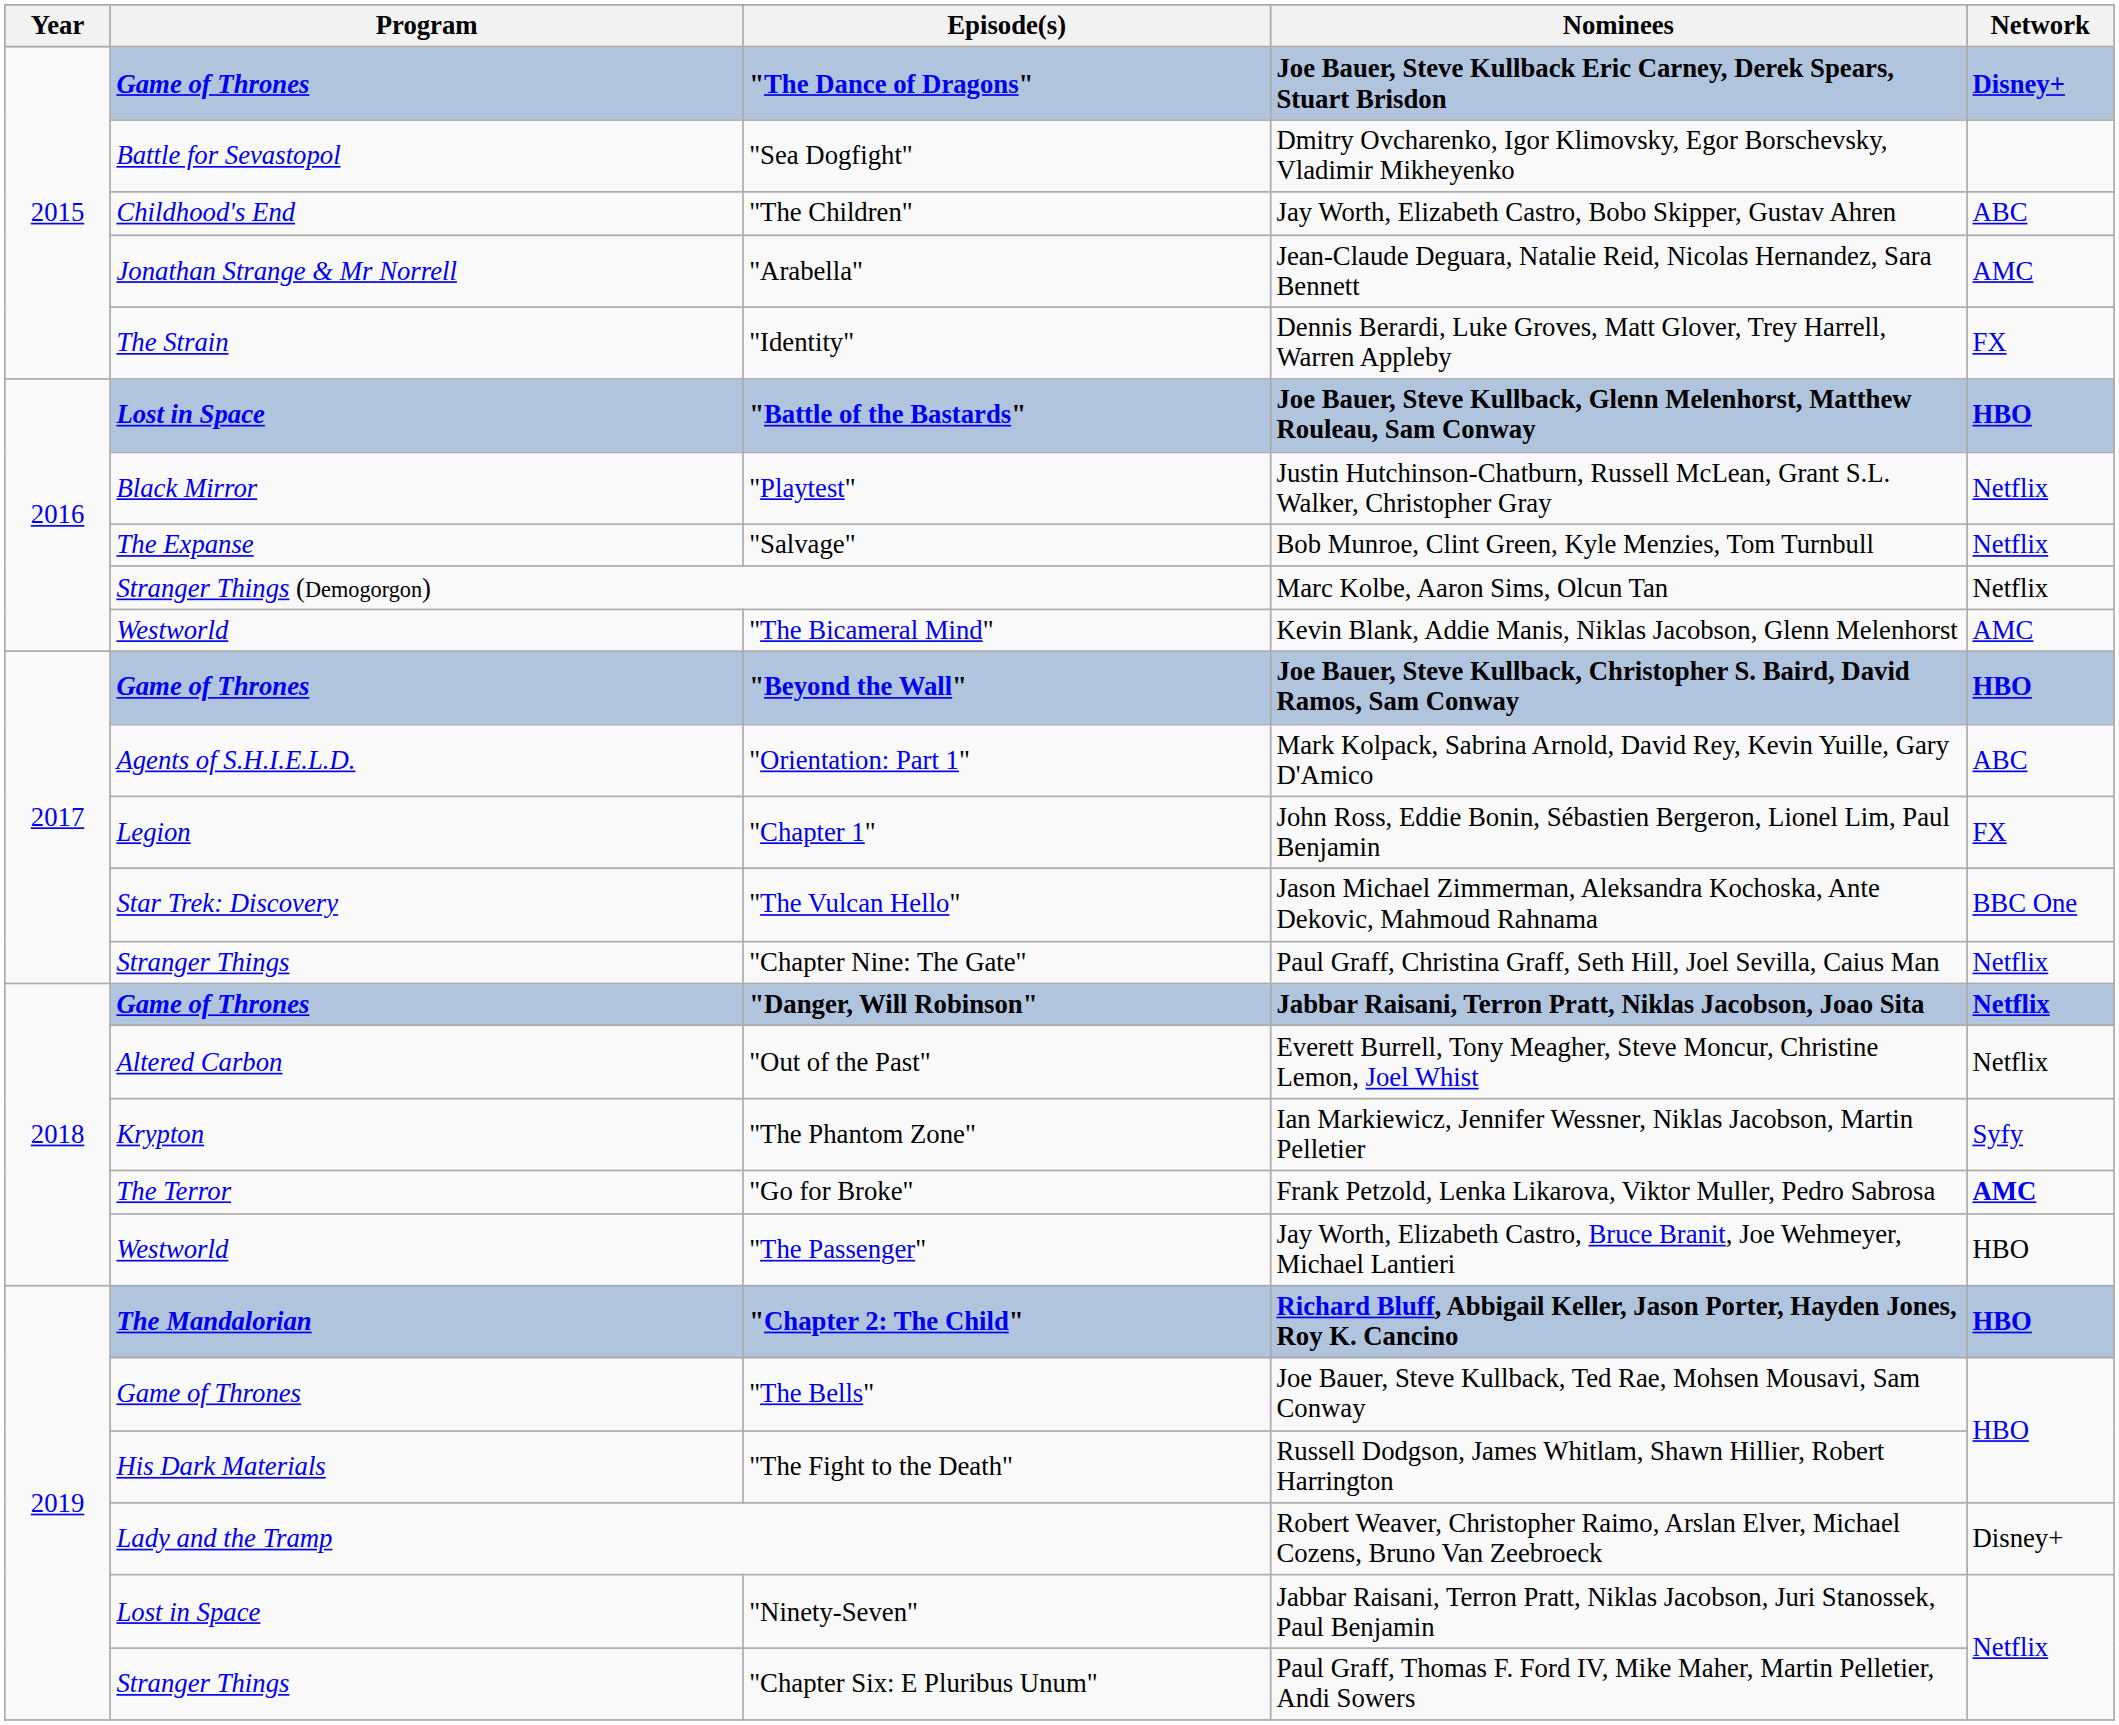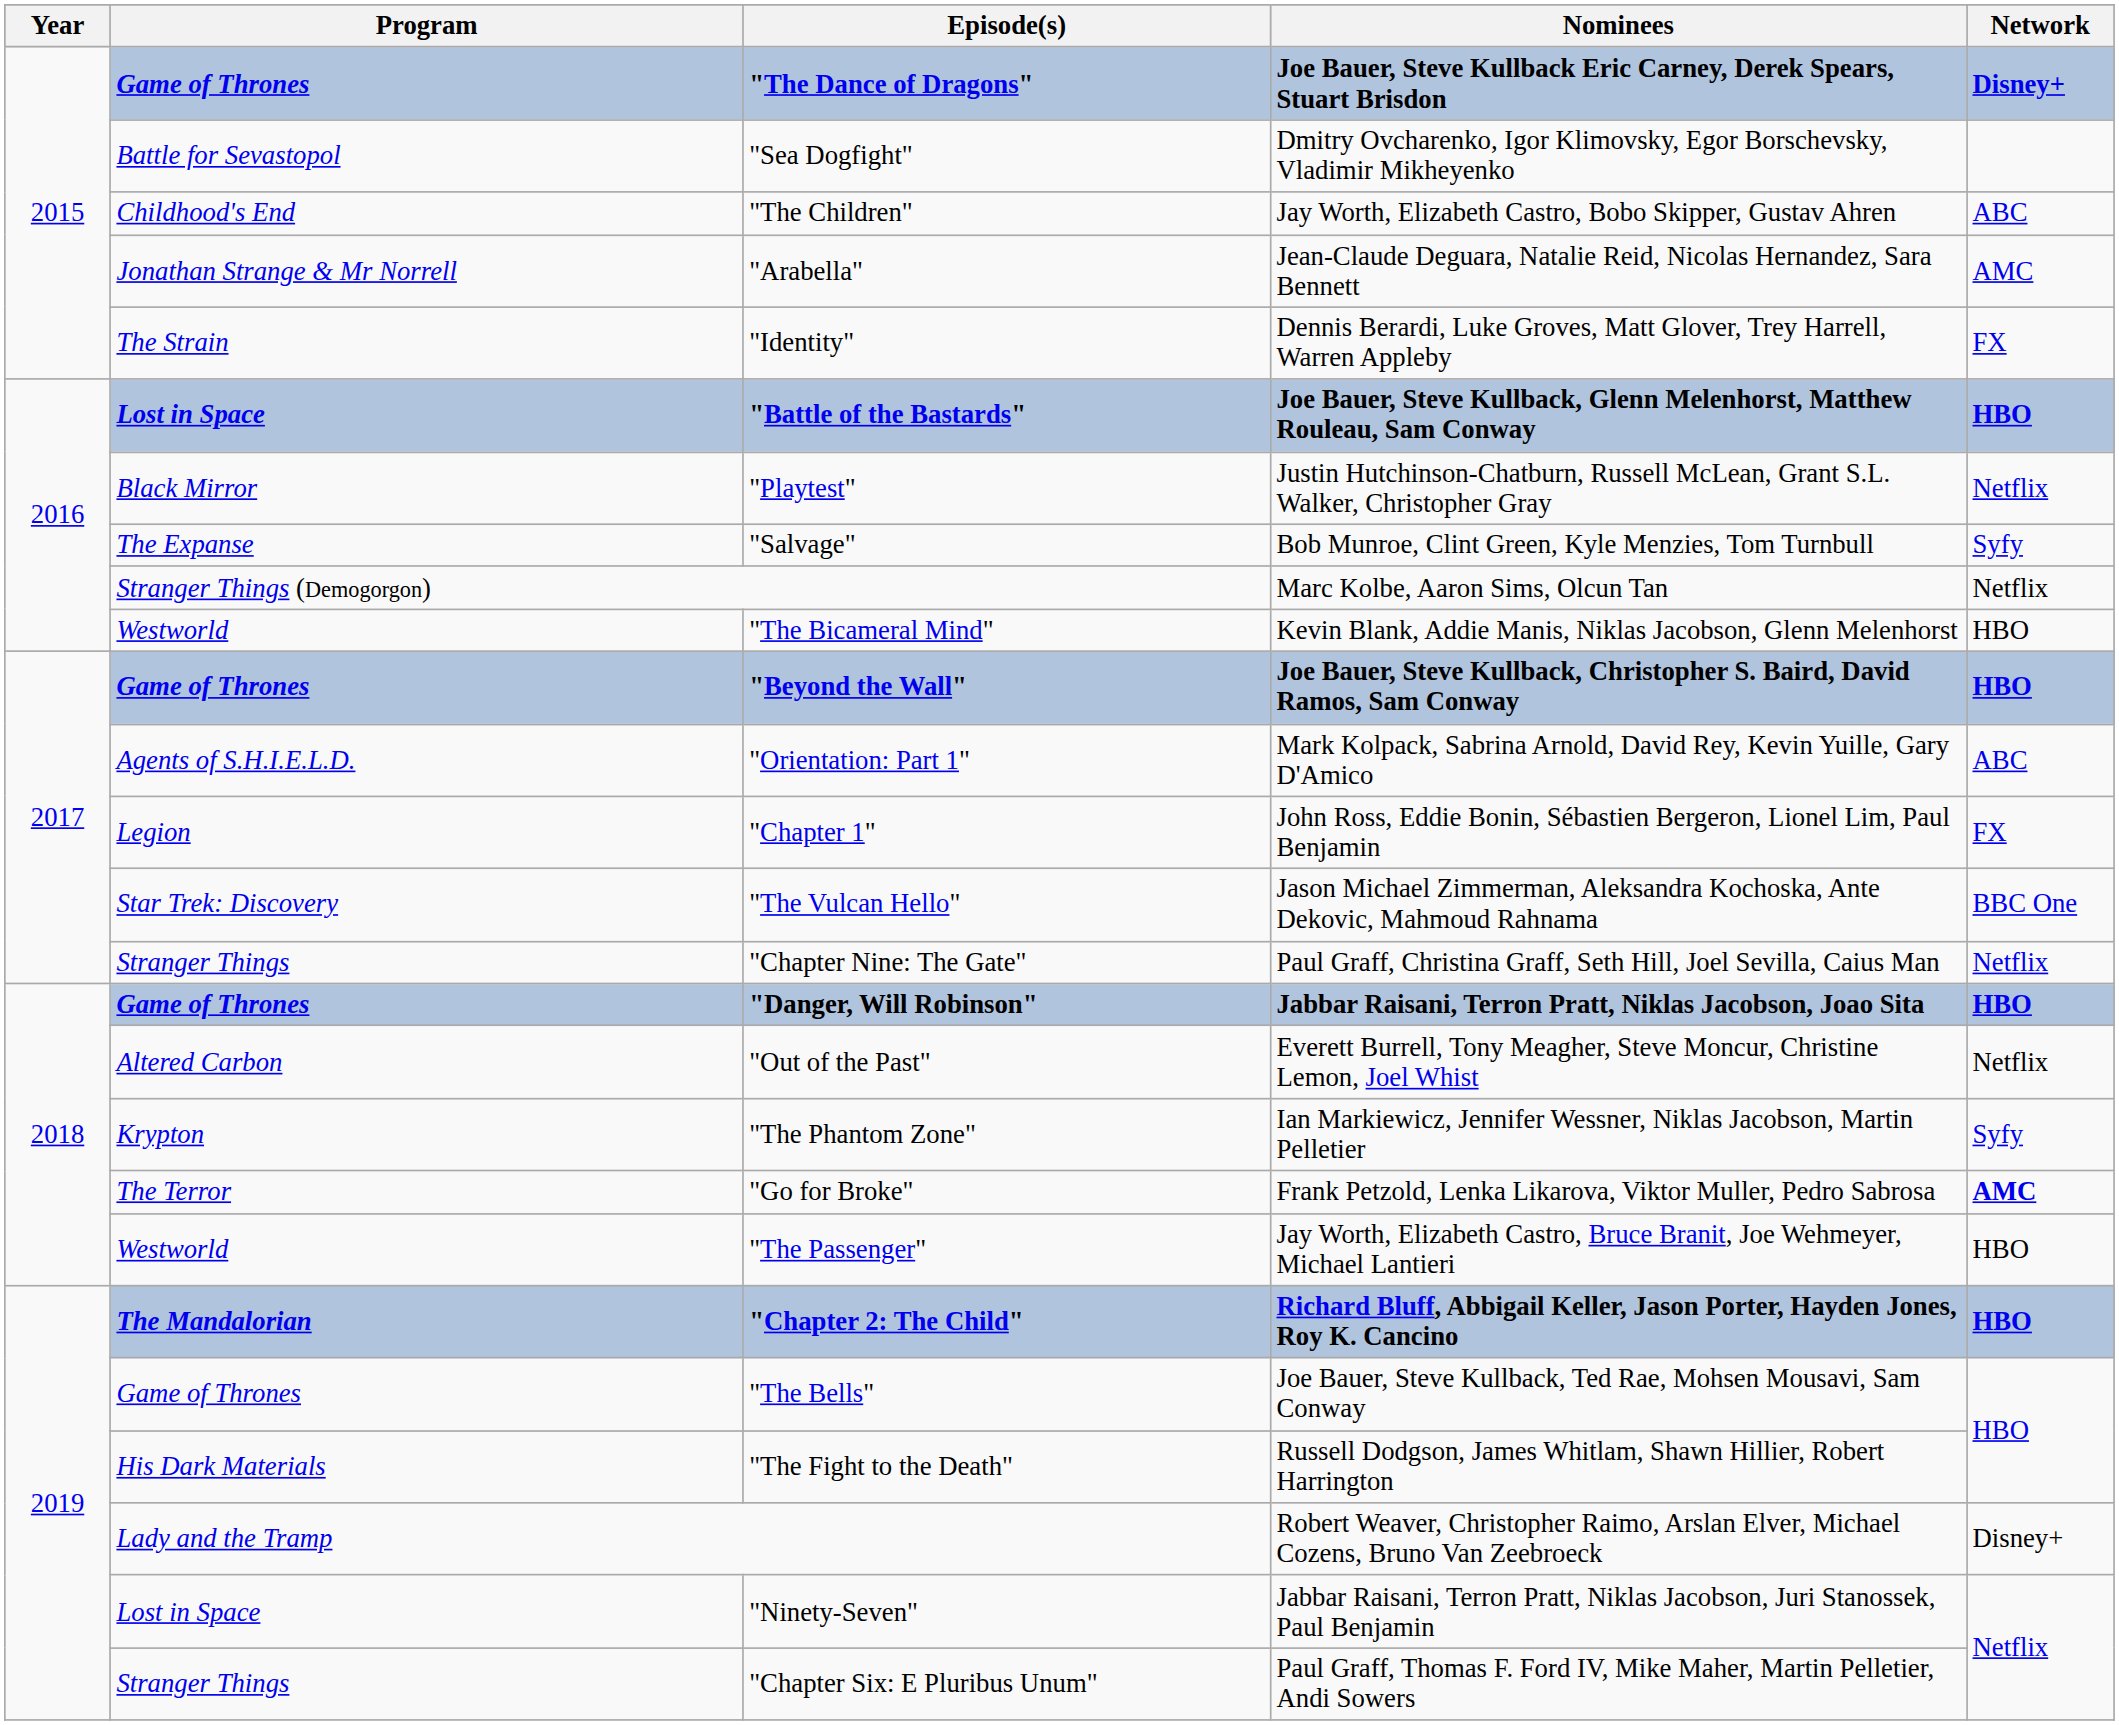"Salvage" | Network: Netflix -> Syfy
"The Bicameral Mind" | Network: AMC -> HBO
"Danger, Will Robinson" | Network: Netflix -> HBO
